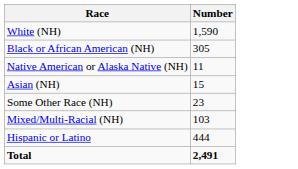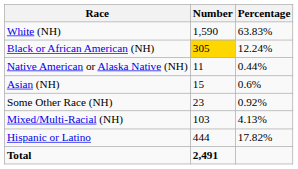+ column: Percentage | 63.83% | 12.24% | 0.44% | 0.6% | 0.92% | 4.13% | 17.82%
Black or African American (NH) | Number: no background -> gold background
